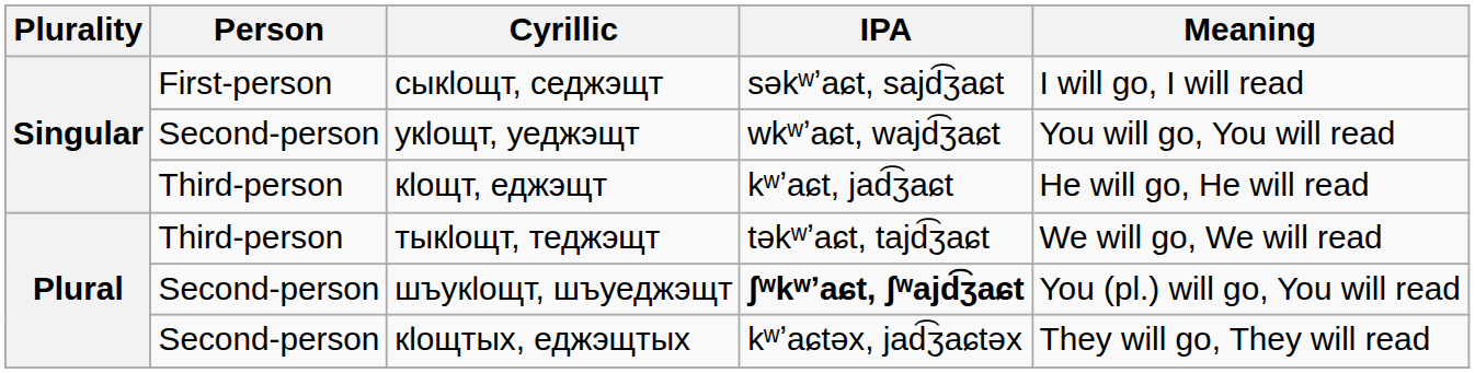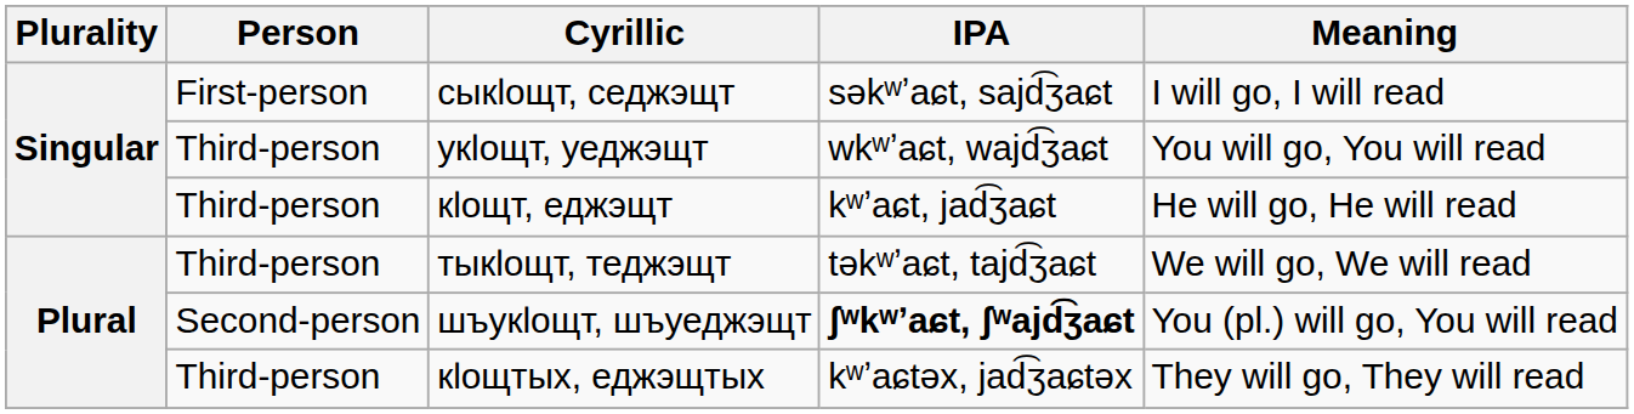укӏощт, уеджэщт | Person: Second-person -> Third-person
кӏощтых, еджэщтых | Person: Second-person -> Third-person
